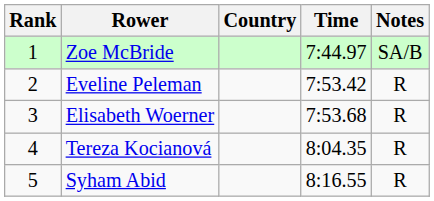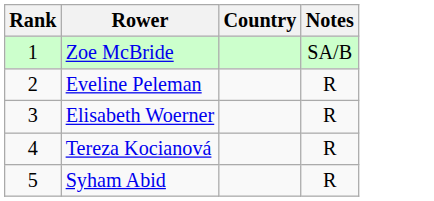- column: Time | 7:44.97 | 7:53.42 | 7:53.68 | 8:04.35 | 8:16.55
